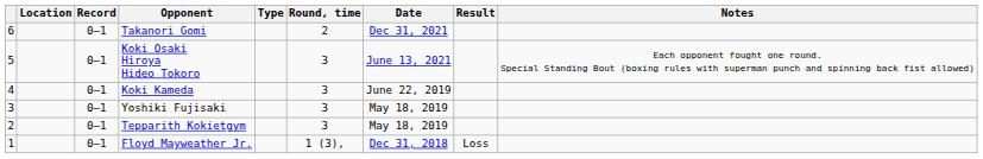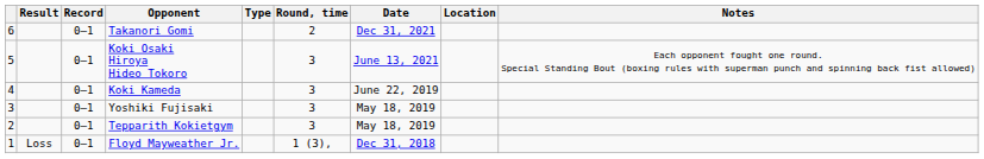columns swapped: Result <-> Location
